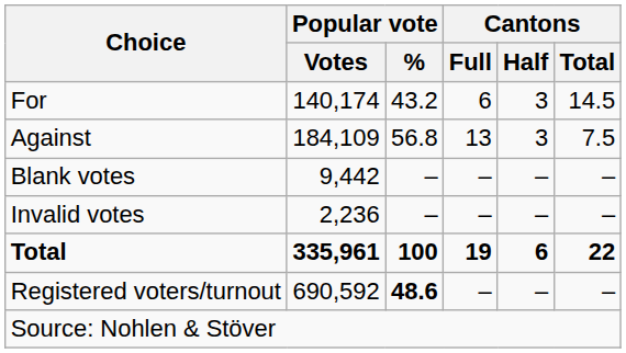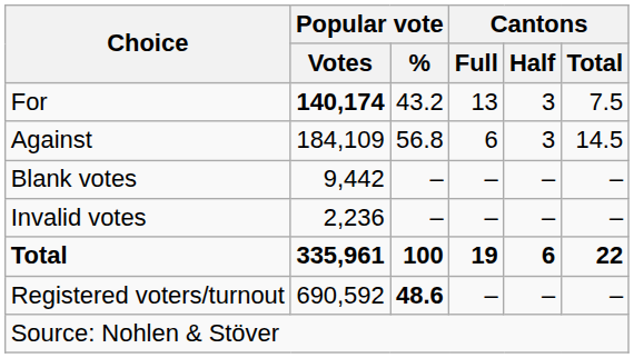For | Popular vote / Votes: normal -> bold
For | Cantons / Full: 6 -> 13
For | Cantons / Total: 14.5 -> 7.5
Against | Cantons / Full: 13 -> 6
Against | Cantons / Total: 7.5 -> 14.5
